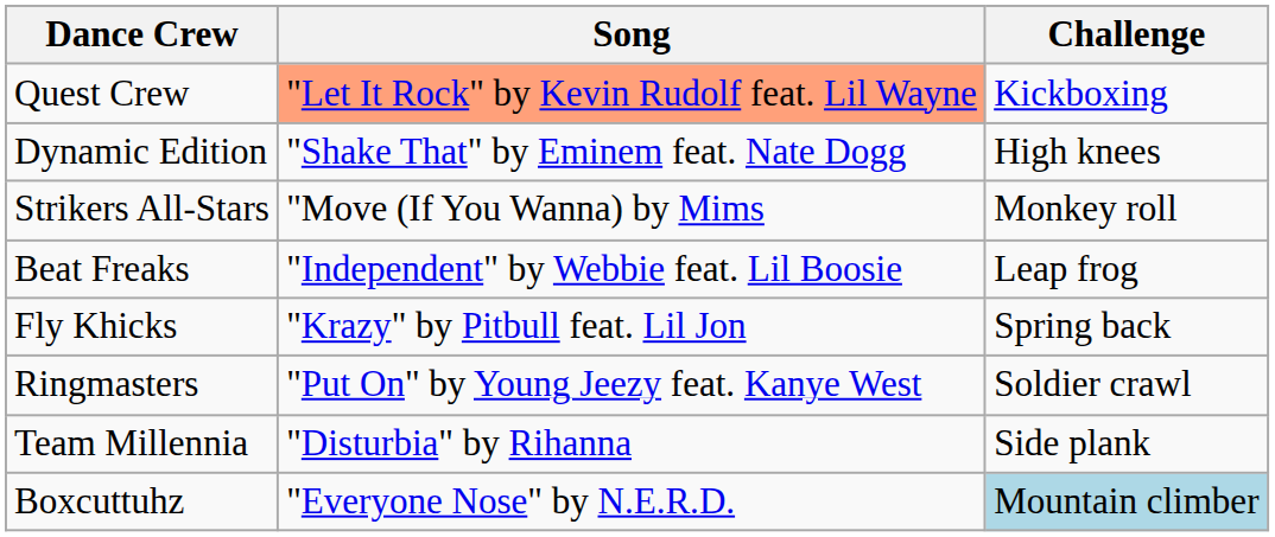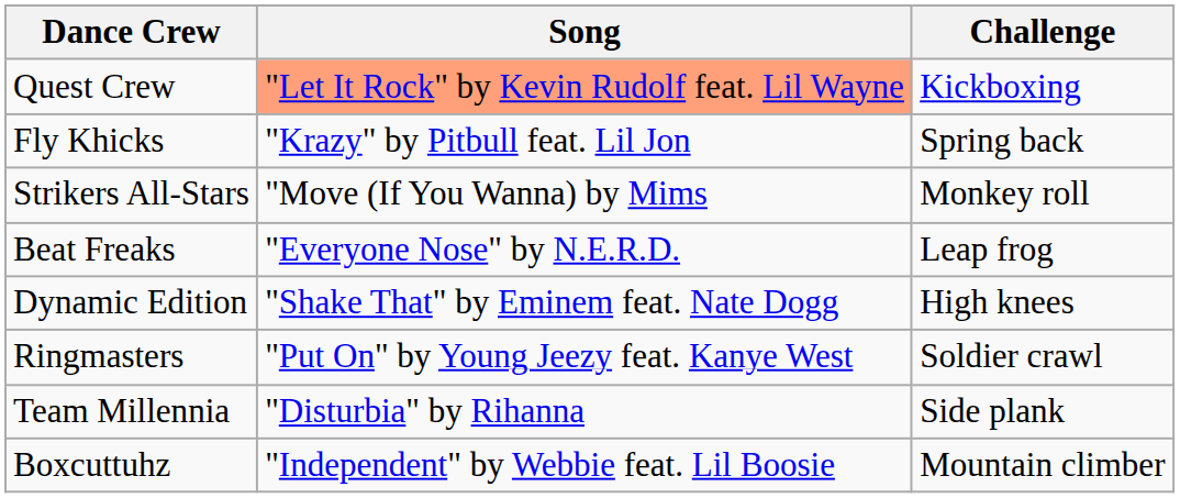rows swapped: Fly Khicks <-> Dynamic Edition
Beat Freaks | Song: "Independent" by Webbie feat. Lil Boosie -> "Everyone Nose" by N.E.R.D.
Boxcuttuhz | Song: "Everyone Nose" by N.E.R.D. -> "Independent" by Webbie feat. Lil Boosie
Boxcuttuhz | Challenge: lightblue background -> no background
